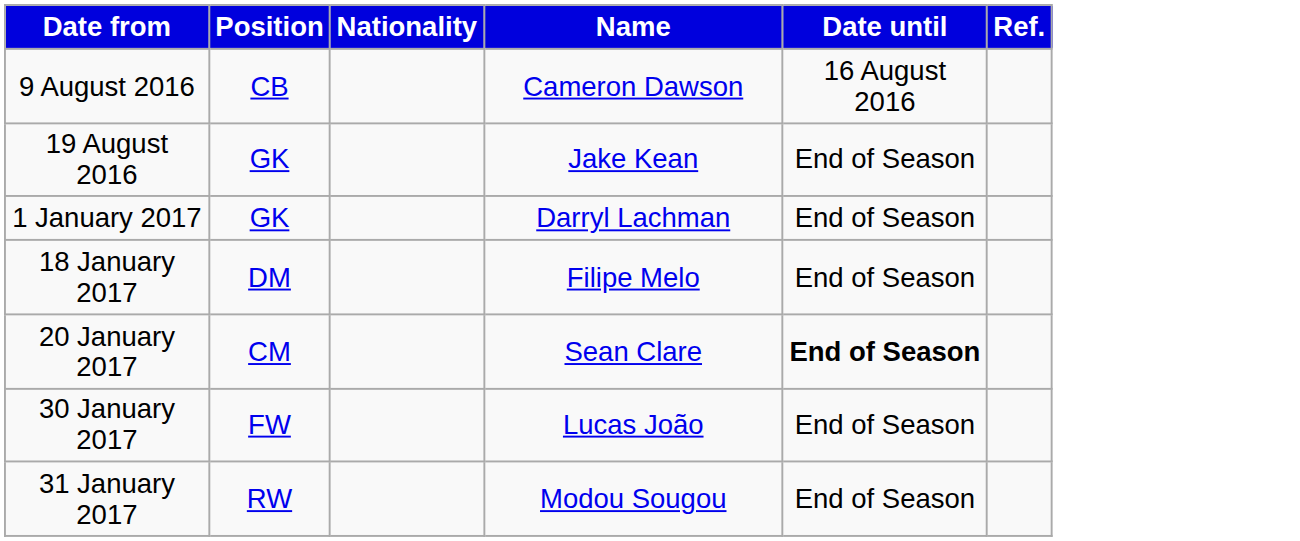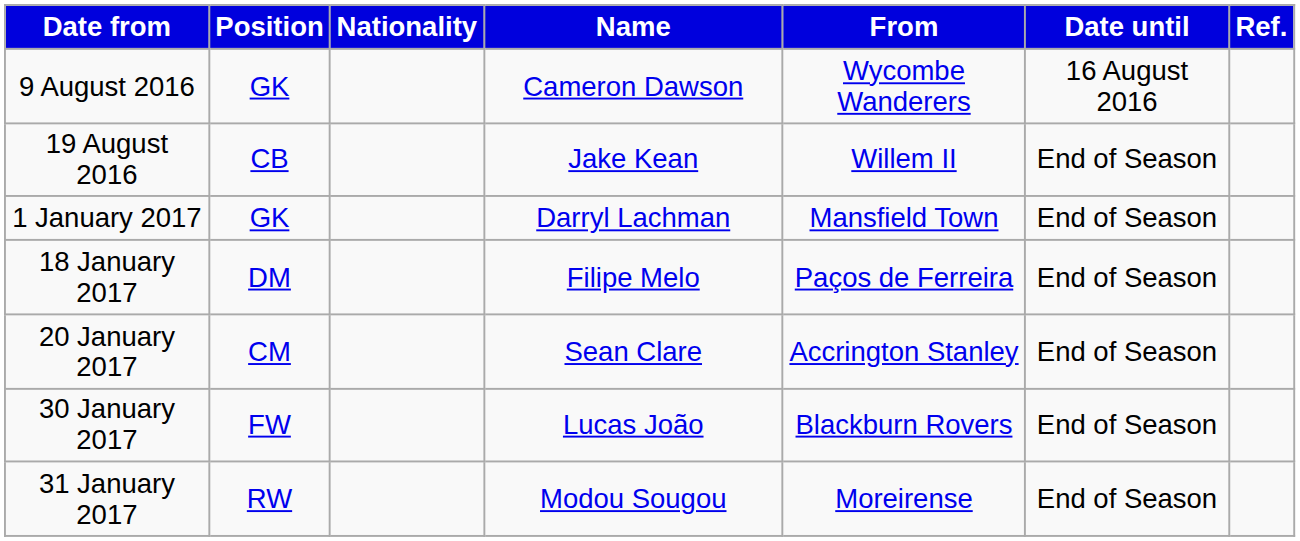+ column: From | Wycombe Wanderers | Willem II | Mansfield Town | Paços de Ferreira | Accrington Stanley | Blackburn Rovers | Moreirense
9 August 2016 | Position: CB -> GK
19 August 2016 | Position: GK -> CB
20 January 2017 | Date until: bold -> normal
